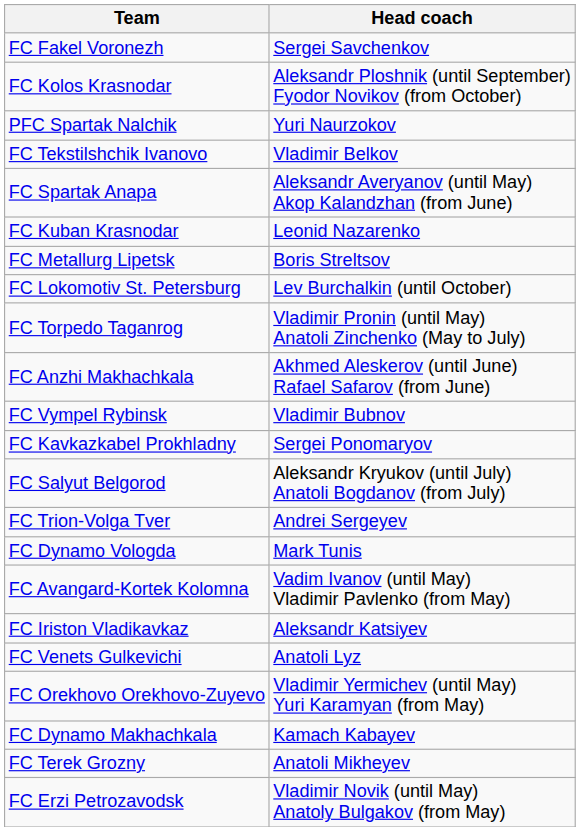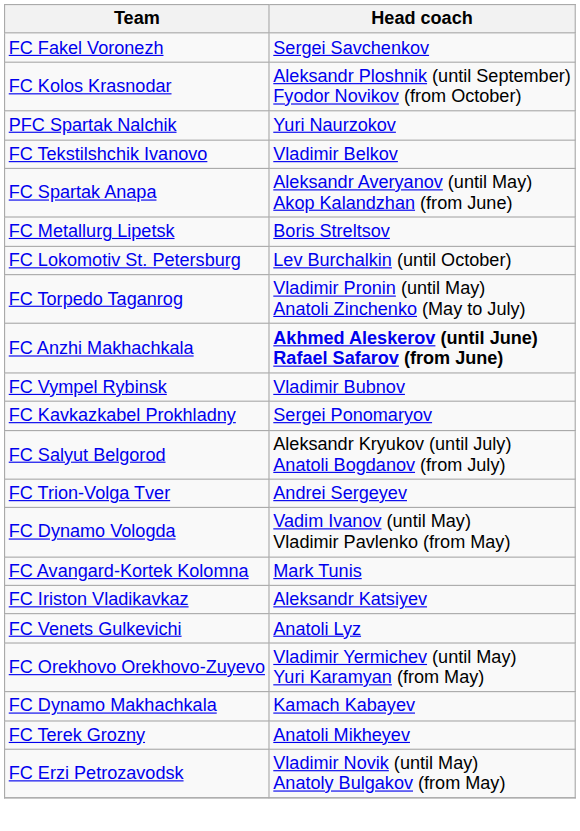- row: FC Kuban Krasnodar | Leonid Nazarenko
FC Anzhi Makhachkala | Head coach: normal -> bold
FC Dynamo Vologda | Head coach: Mark Tunis -> Vadim Ivanov (until May) Vladimir Pavlenko (from May)
FC Avangard-Kortek Kolomna | Head coach: Vadim Ivanov (until May) Vladimir Pavlenko (from May) -> Mark Tunis
